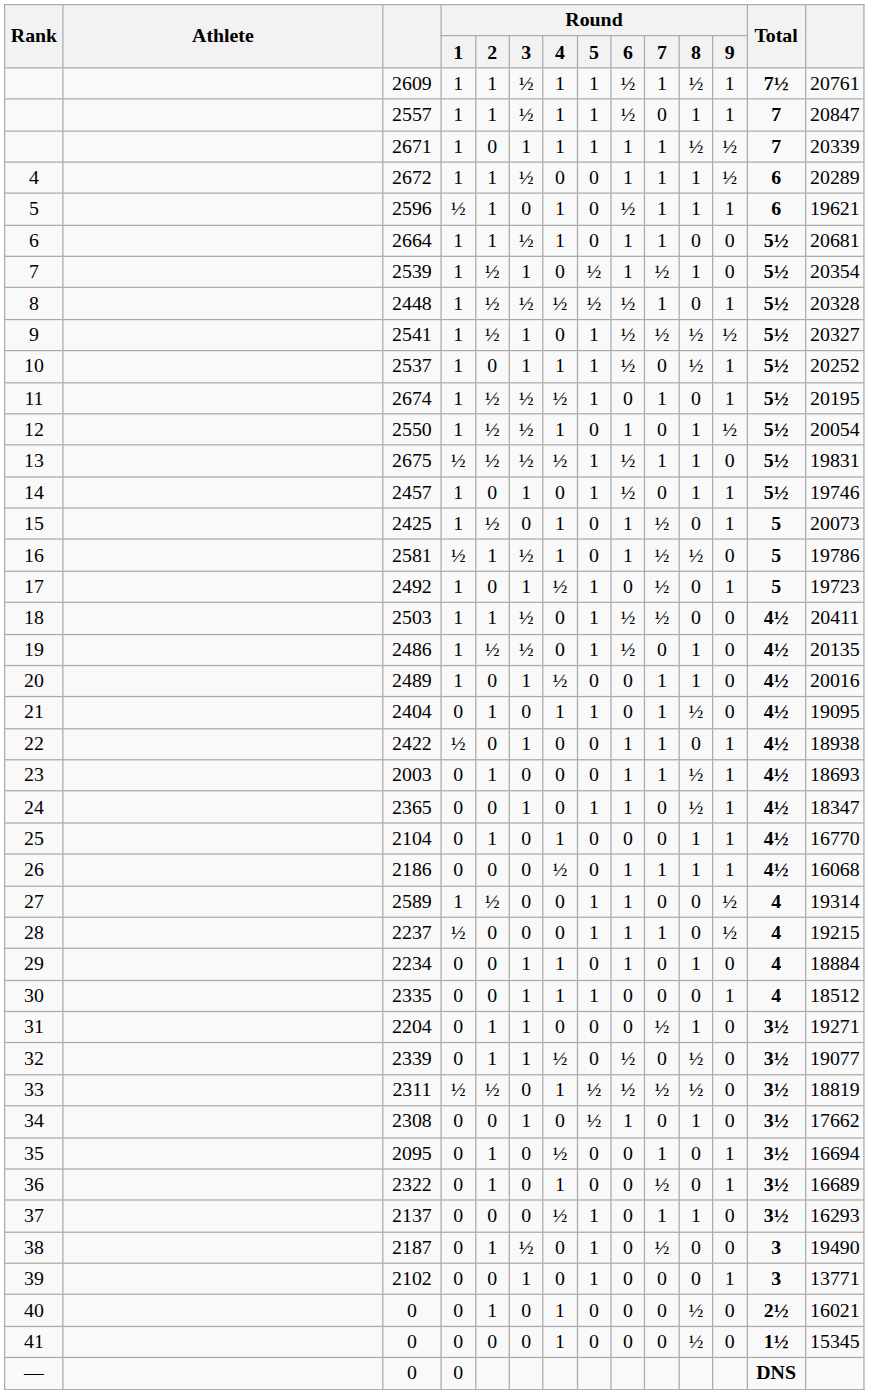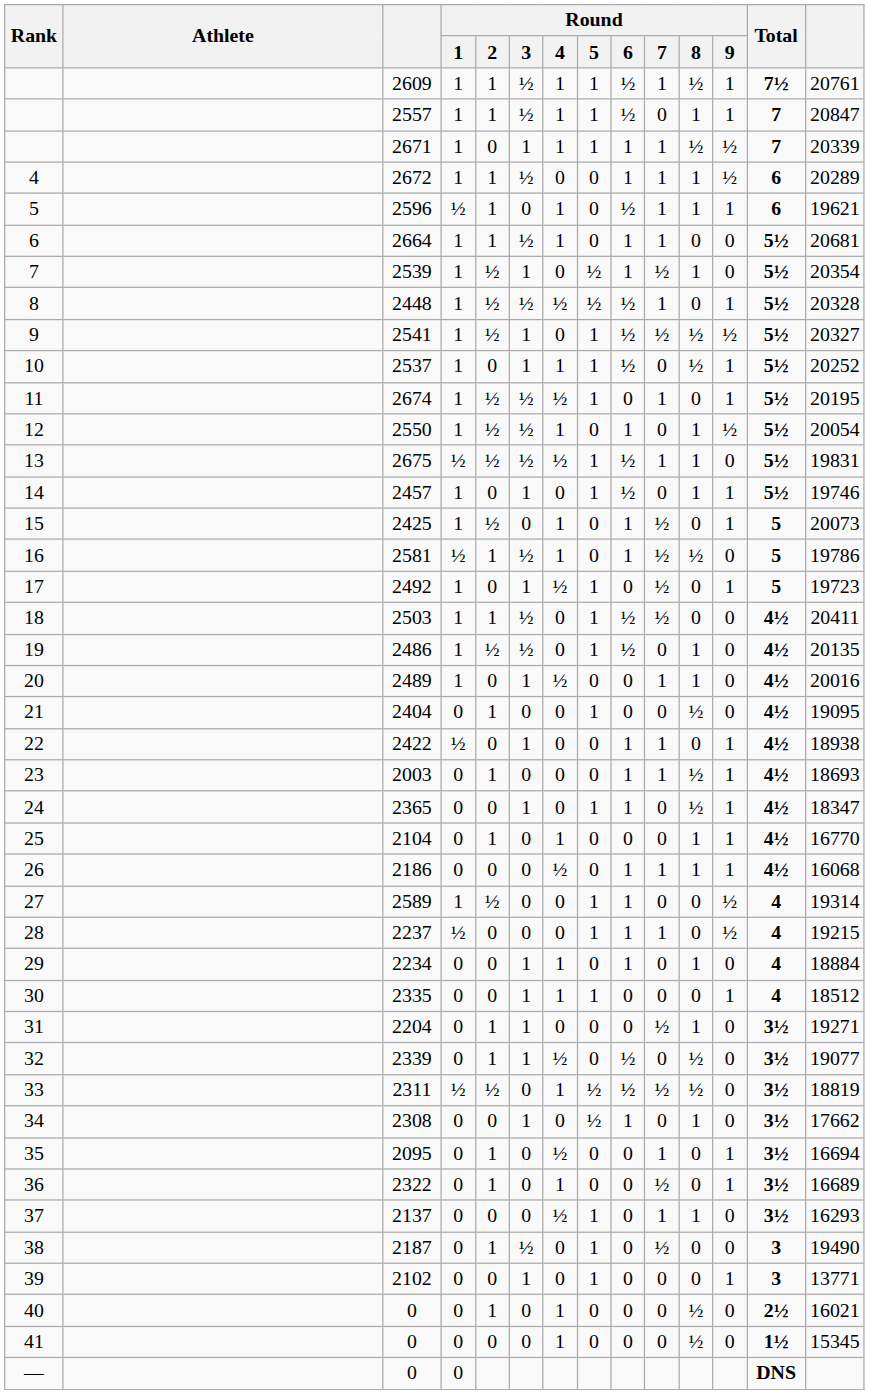21 | Round / 4: 1 -> 0
21 | Round / 7: 1 -> 0
